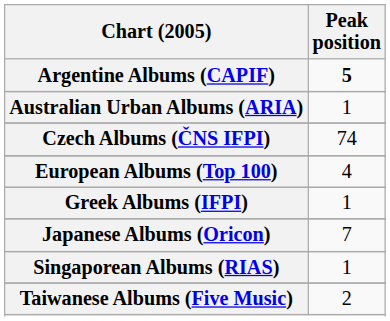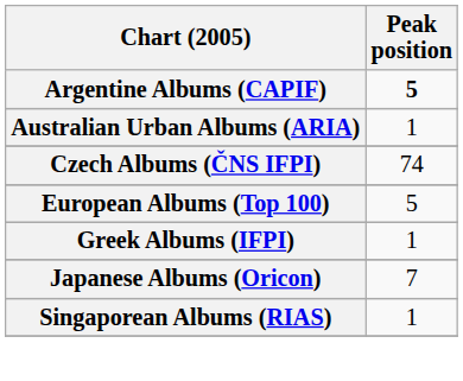European Albums (Top 100) | Peak position: 4 -> 5
- row: Taiwanese Albums (Five Music) | 2
